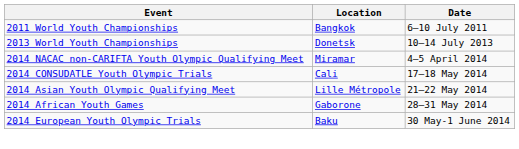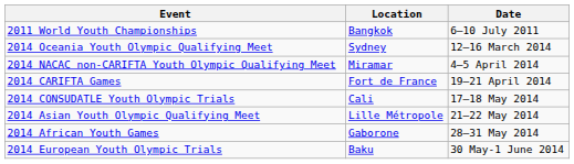- row: 2013 World Youth Championships | Donetsk | 10–14 July 2013
+ row: 2014 Oceania Youth Olympic Qualifying Meet | Sydney | 12–16 March 2014
+ row: 2014 CARIFTA Games | Fort de France | 19–21 April 2014
